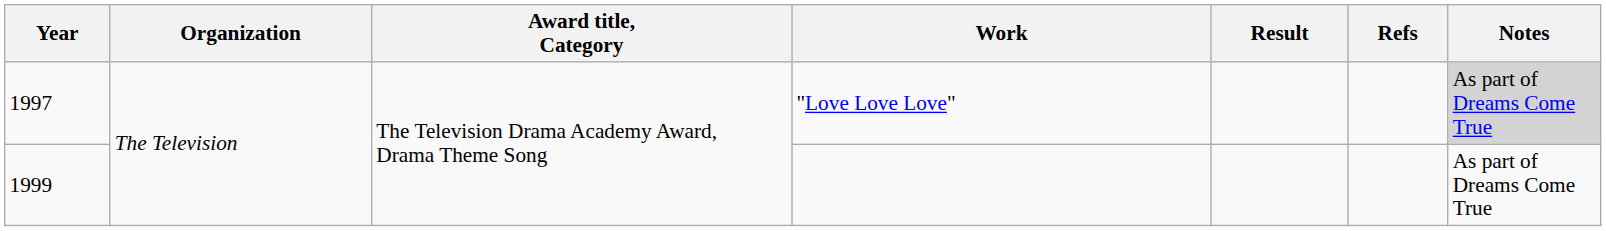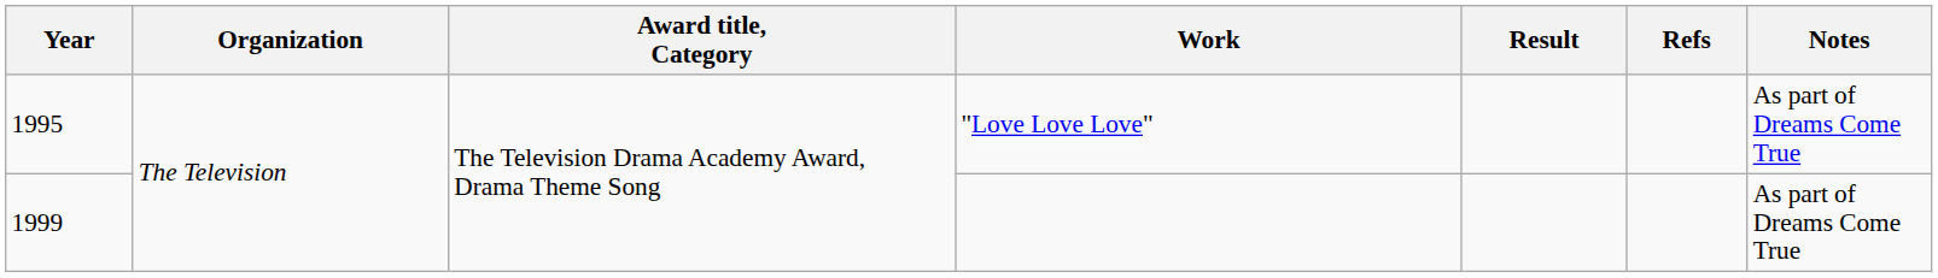"Love Love Love" | Year: 1997 -> 1995
"Love Love Love" | Notes: lightgrey background -> no background
